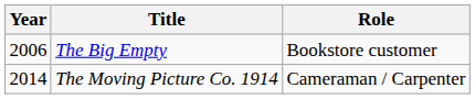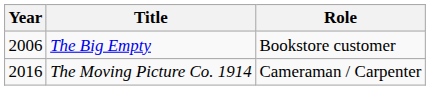The Moving Picture Co. 1914 | Year: 2014 -> 2016
